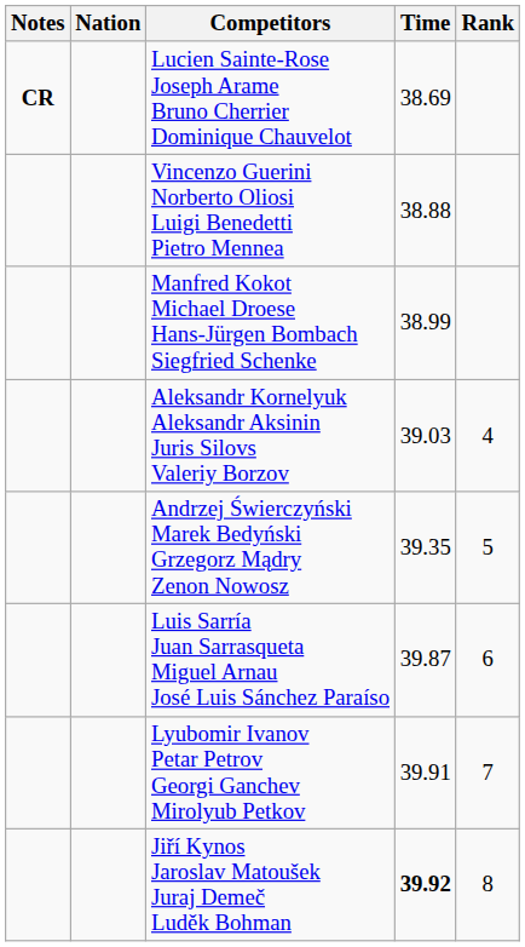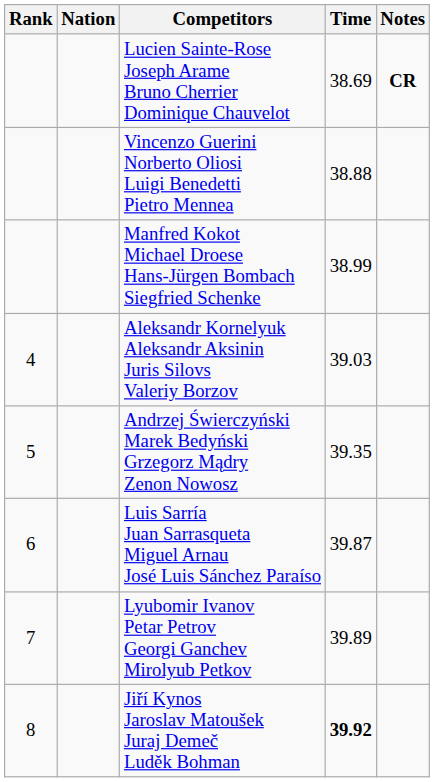columns swapped: Rank <-> Notes
Lyubomir Ivanov Petar Petrov Georgi Ganchev Mirolyub Petkov | Time: 39.91 -> 39.89
